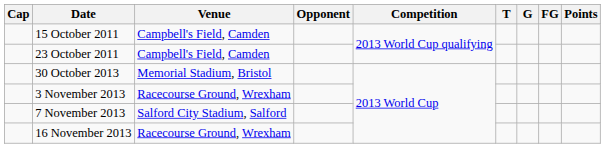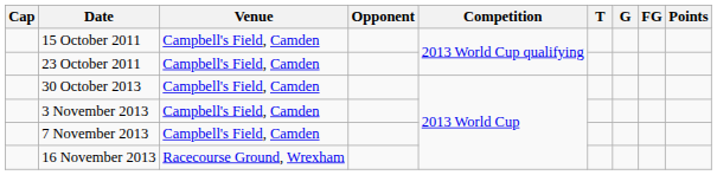30 October 2013 | Venue: Memorial Stadium, Bristol -> Campbell's Field, Camden
3 November 2013 | Venue: Racecourse Ground, Wrexham -> Campbell's Field, Camden
7 November 2013 | Venue: Salford City Stadium, Salford -> Campbell's Field, Camden
